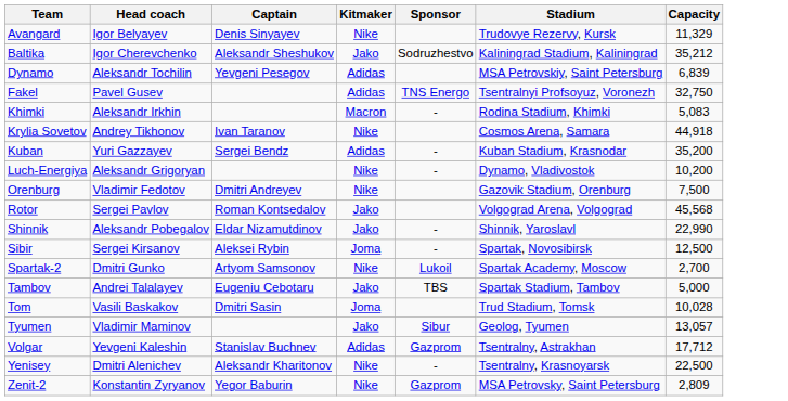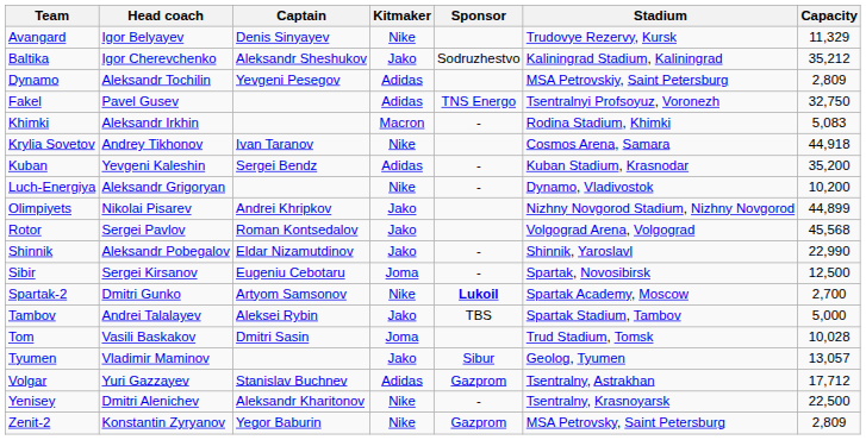Dynamo | Capacity: 6,839 -> 2,809
Kuban | Head coach: Yuri Gazzayev -> Yevgeni Kaleshin
+ row: Olimpiyets | Nikolai Pisarev | Andrei Khripkov | Jako | Nizhny Novgorod Stadium, Nizhny Novgorod | 44,899
- row: Orenburg | Vladimir Fedotov | Dmitri Andreyev | Nike | Gazovik Stadium, Orenburg | 7,500
Sibir | Captain: Aleksei Rybin -> Eugeniu Cebotaru
Spartak-2 | Sponsor: normal -> bold
Tambov | Captain: Eugeniu Cebotaru -> Aleksei Rybin
Volgar | Head coach: Yevgeni Kaleshin -> Yuri Gazzayev
